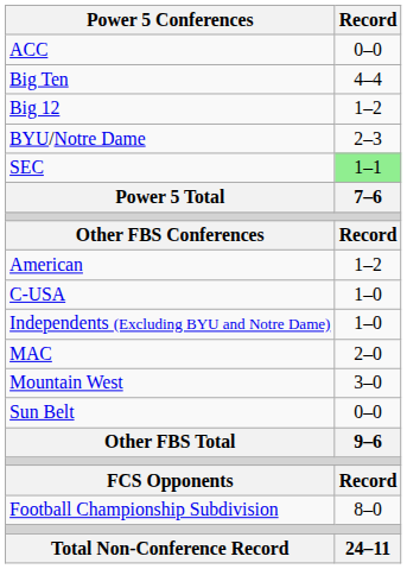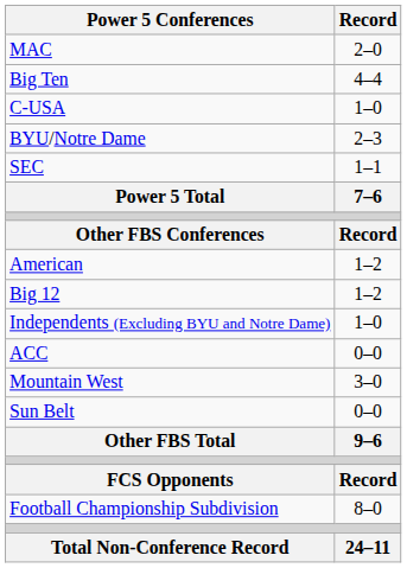rows swapped: ACC <-> MAC
rows swapped: Big 12 <-> C-USA
SEC | Record: lightgreen background -> no background
